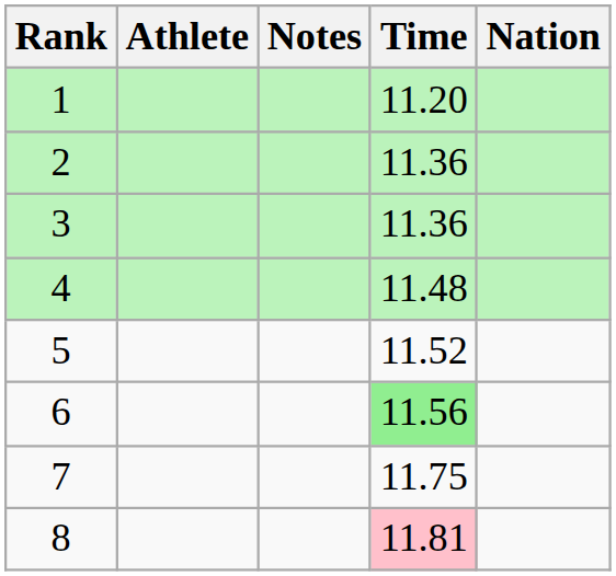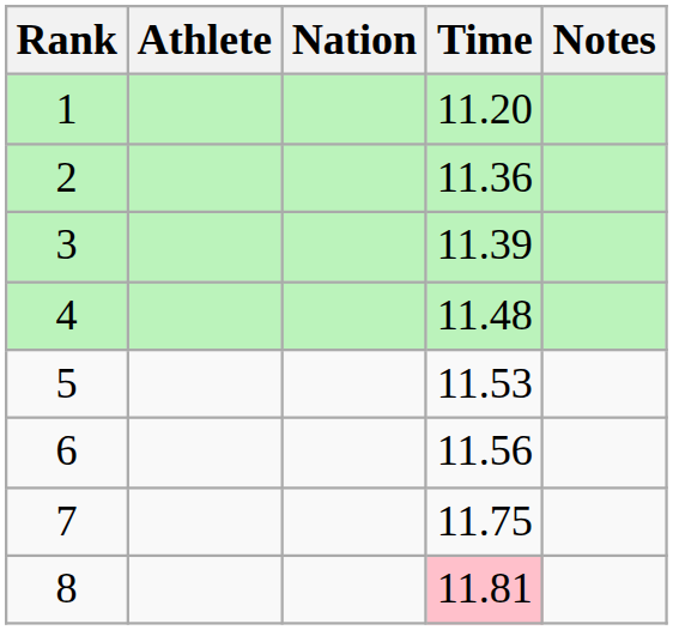columns swapped: Nation <-> Notes
3 | Time: 11.36 -> 11.39
5 | Time: 11.52 -> 11.53
6 | Time: lightgreen background -> no background
